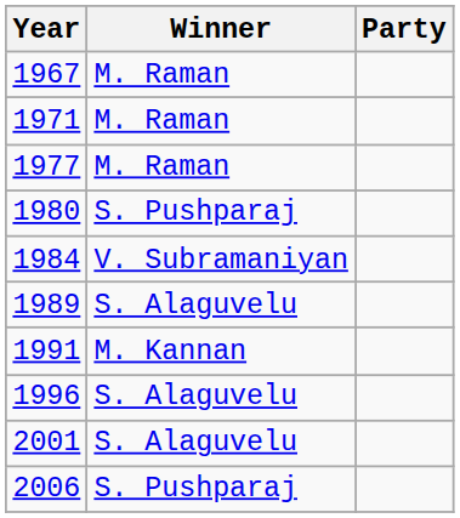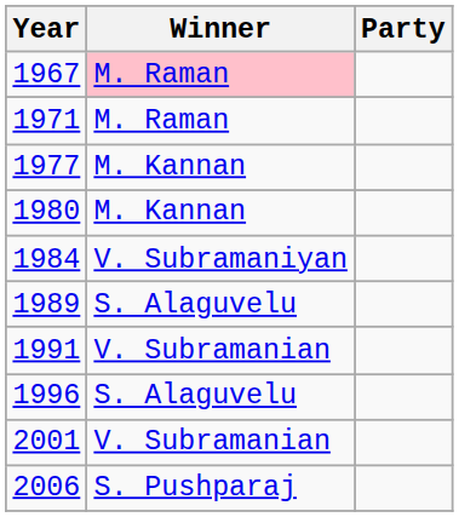1967 | Winner: no background -> pink background
1977 | Winner: M. Raman -> M. Kannan
1980 | Winner: S. Pushparaj -> M. Kannan
1991 | Winner: M. Kannan -> V. Subramanian
2001 | Winner: S. Alaguvelu -> V. Subramanian
